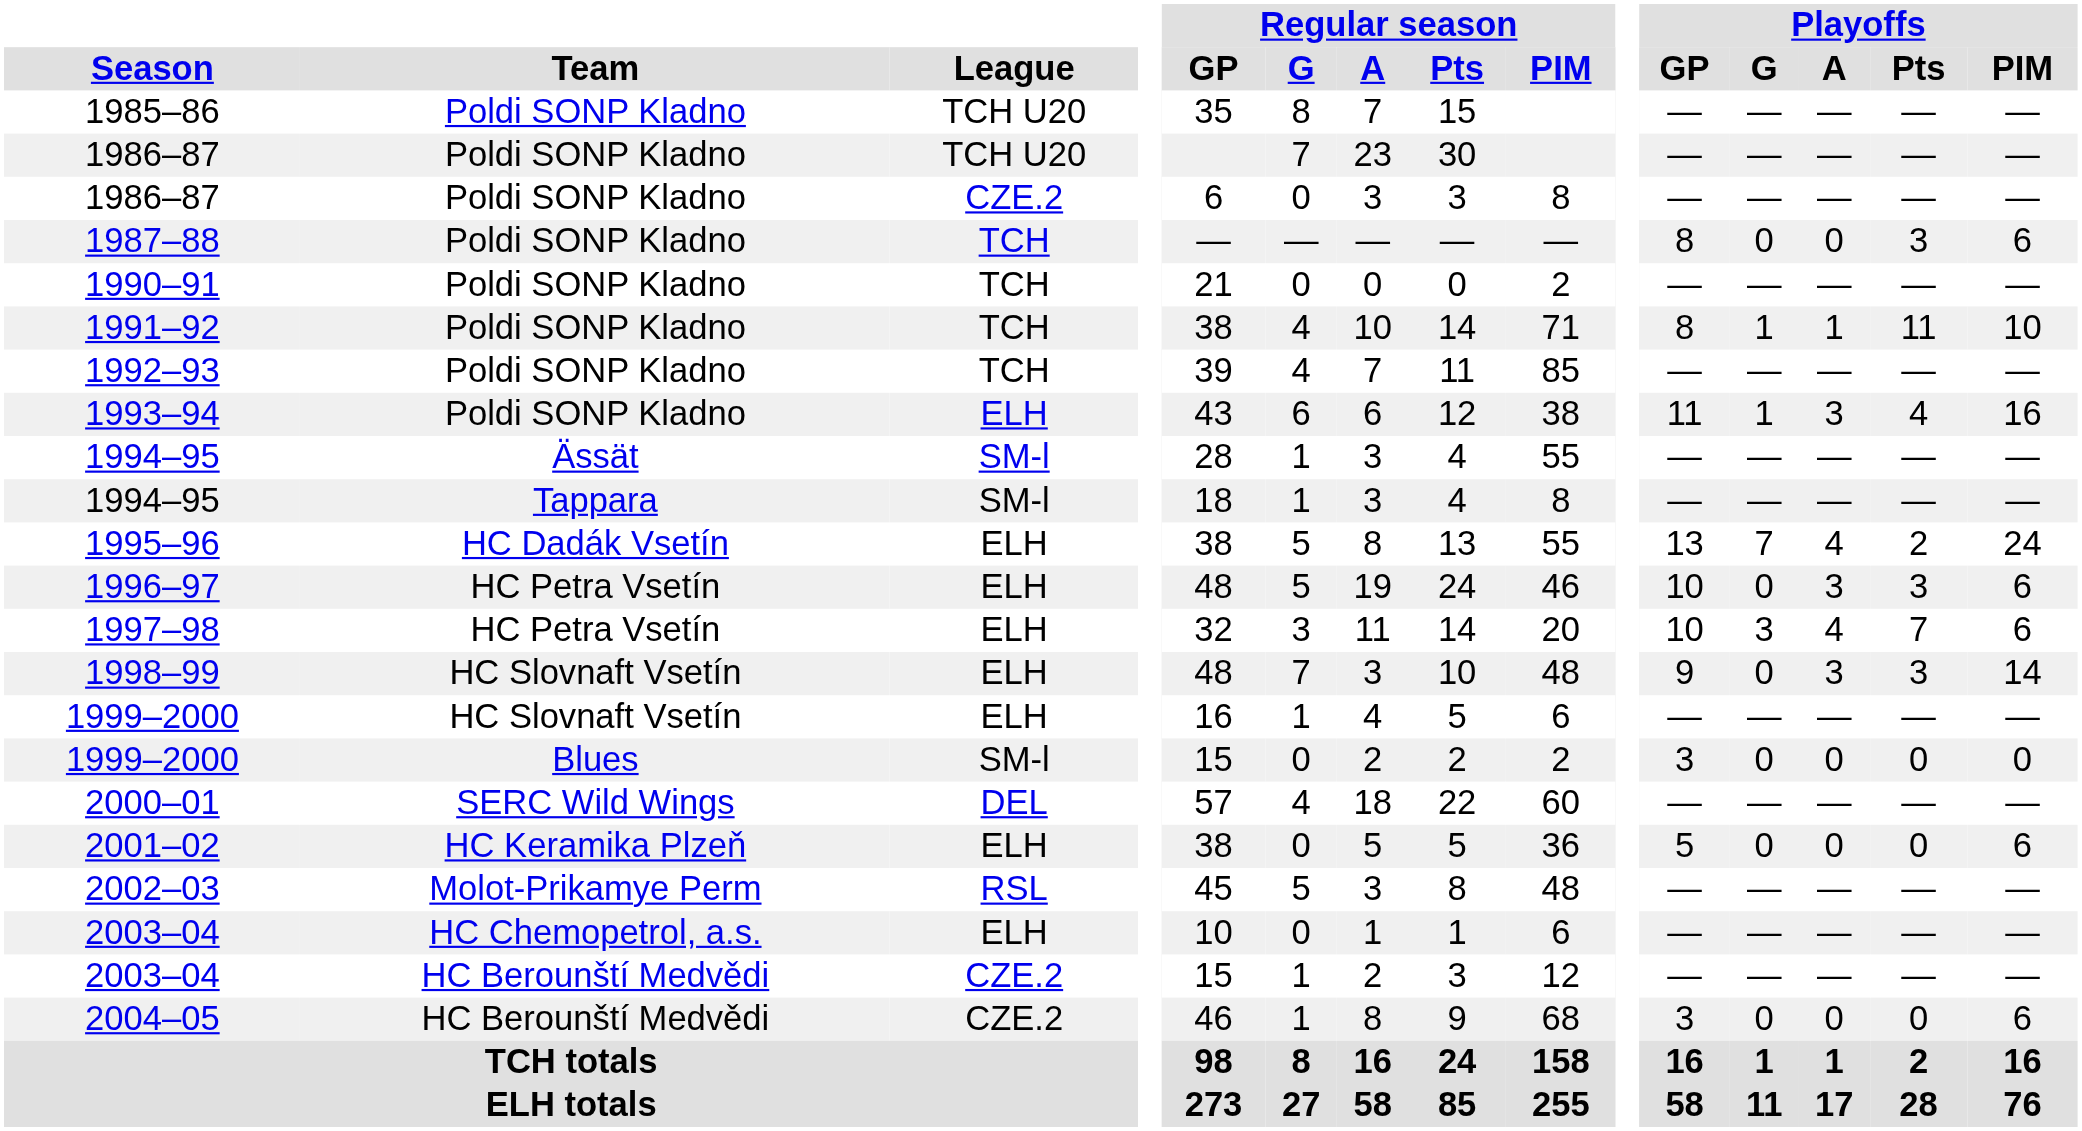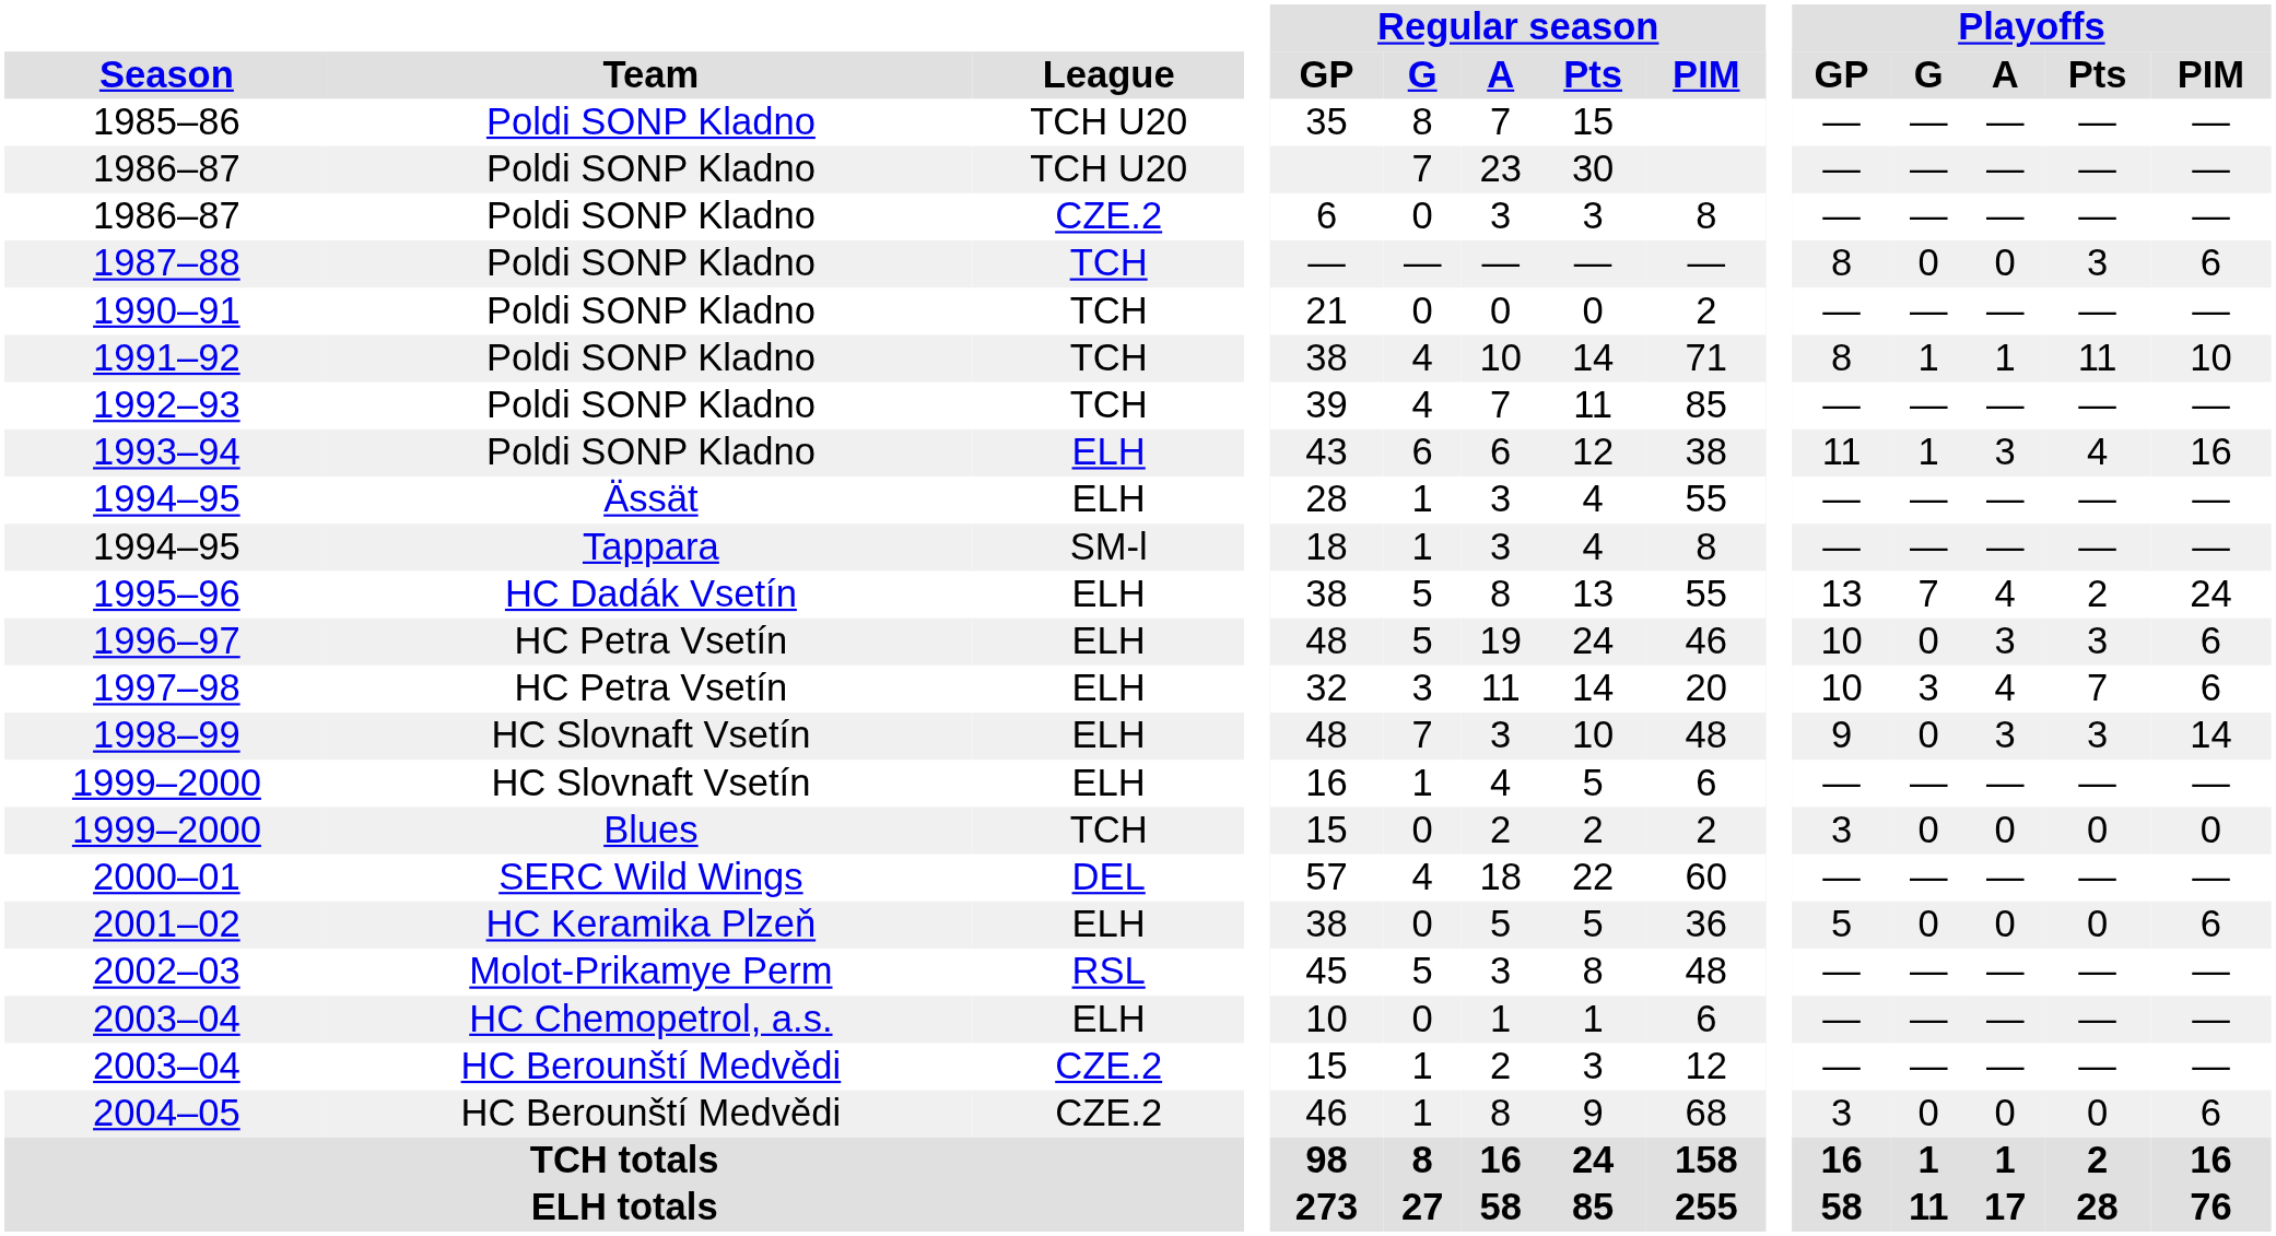1994–95 / Ässät | League: SM-l -> ELH
1999–2000 / Blues | League: SM-l -> TCH
